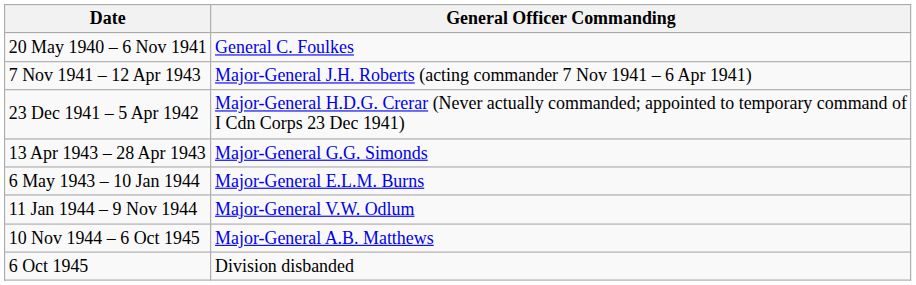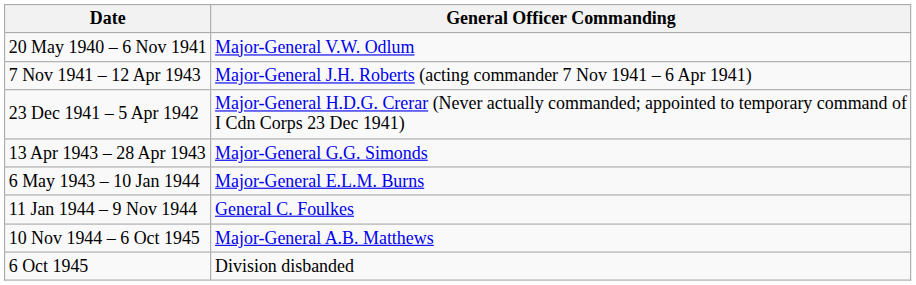20 May 1940 – 6 Nov 1941 | General Officer Commanding: General C. Foulkes -> Major-General V.W. Odlum
11 Jan 1944 – 9 Nov 1944 | General Officer Commanding: Major-General V.W. Odlum -> General C. Foulkes
